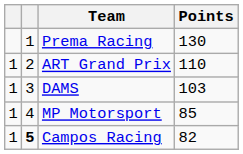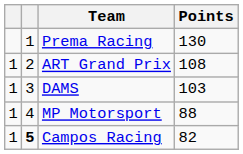ART Grand Prix | Points: 110 -> 108
MP Motorsport | Points: 85 -> 88
